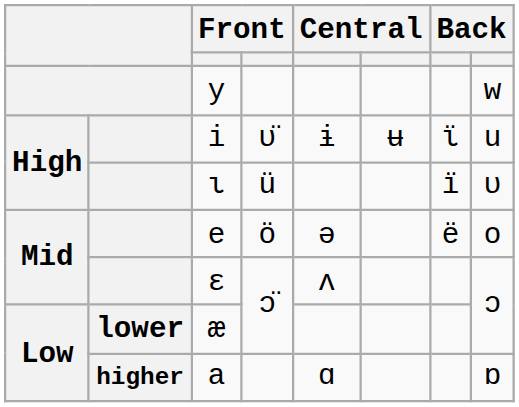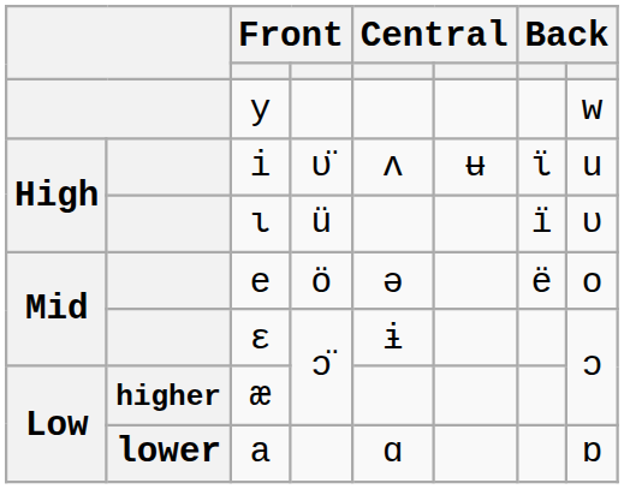i | column 5: ɨ -> ʌ
ɛ | column 5: ʌ -> ɨ
æ | column 2: lower -> higher
a | column 2: higher -> lower
